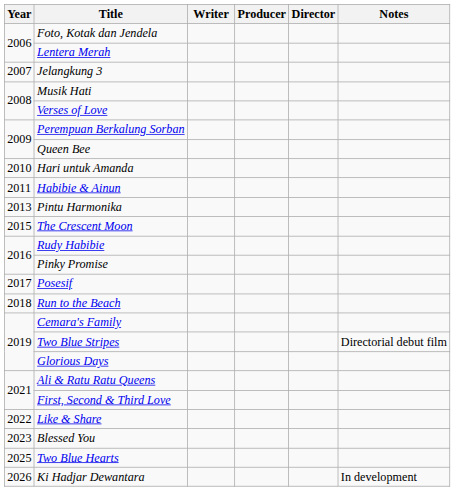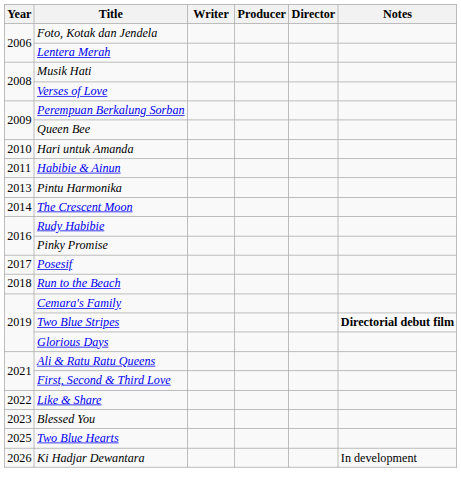- row: 2007 | Jelangkung 3
The Crescent Moon | Year: 2015 -> 2014
Two Blue Stripes | Notes: normal -> bold
